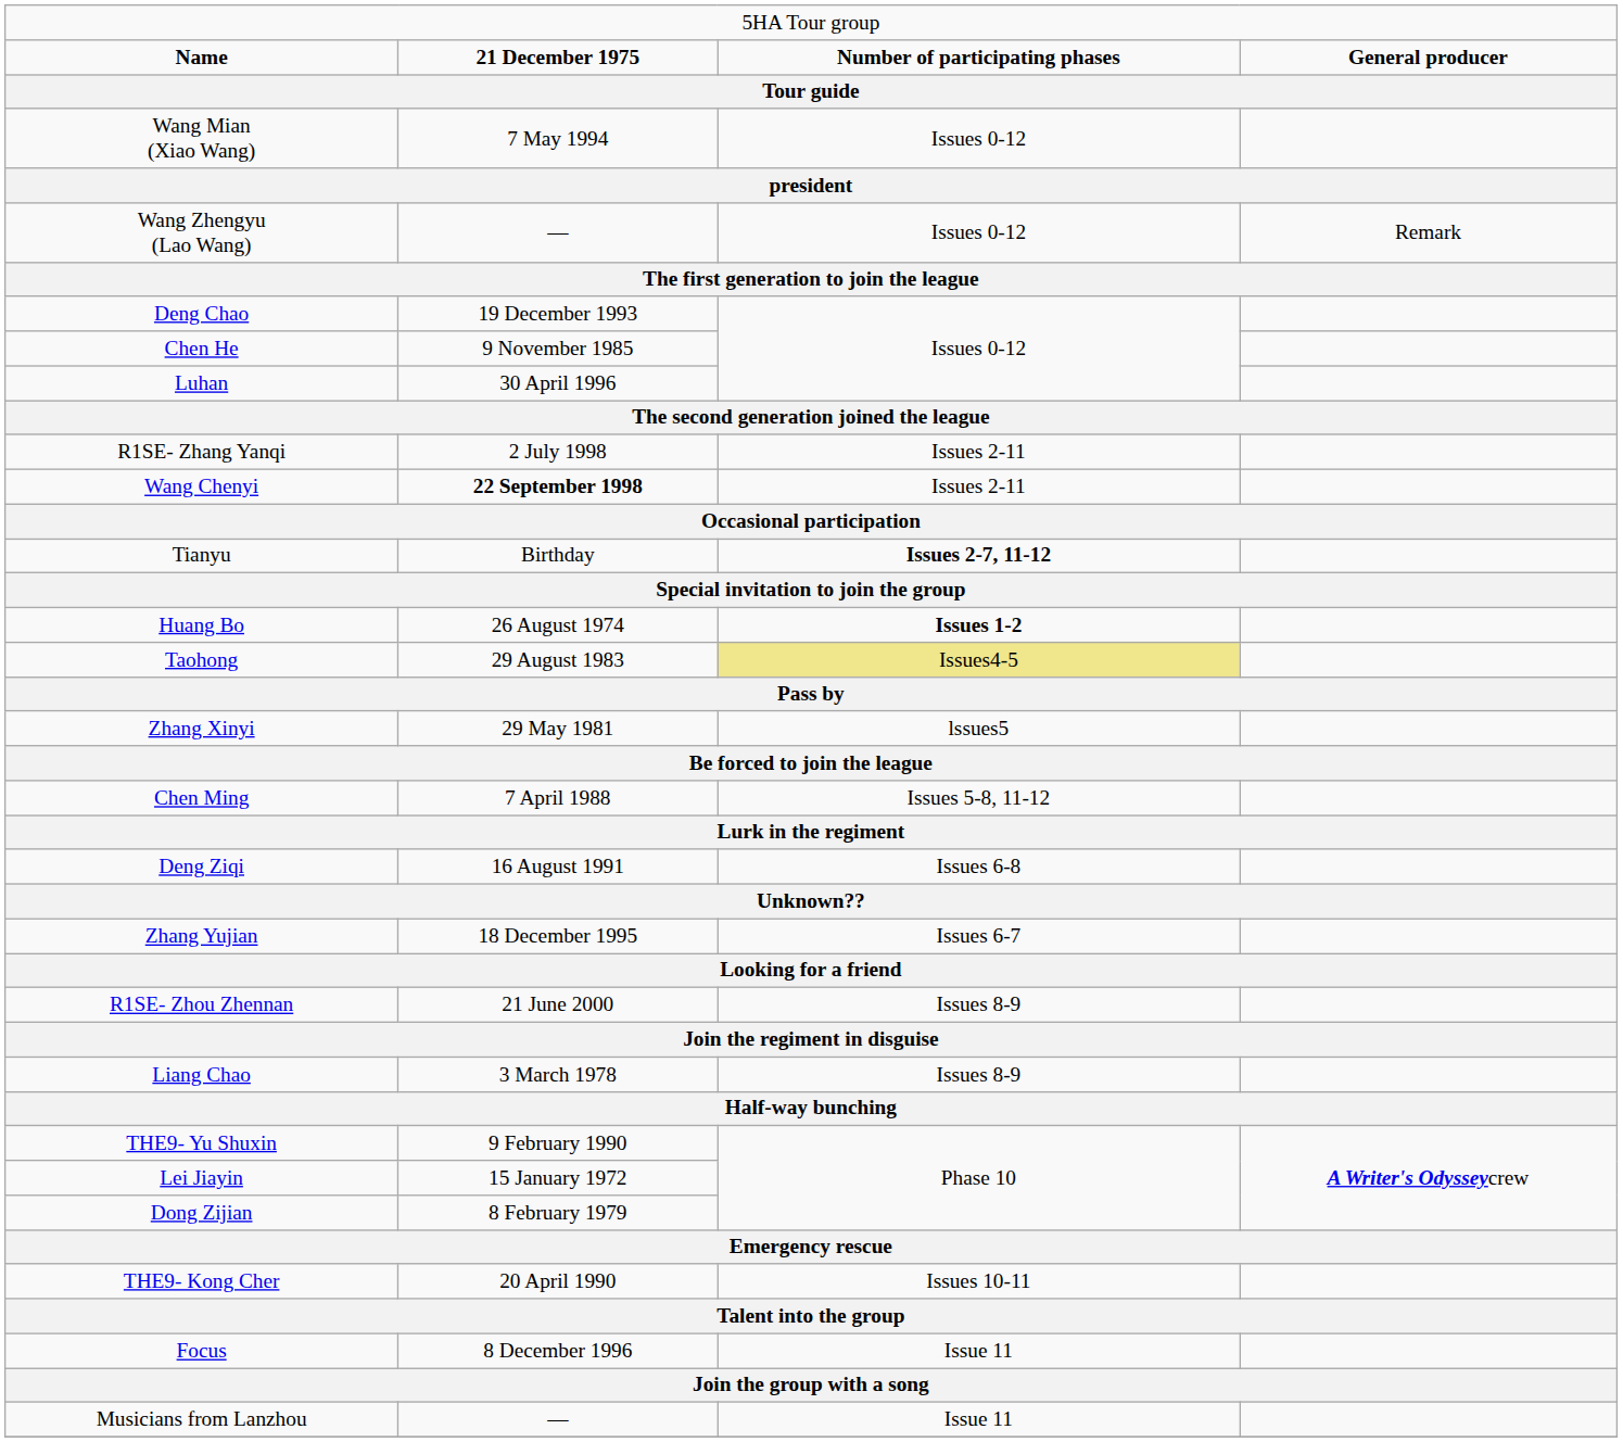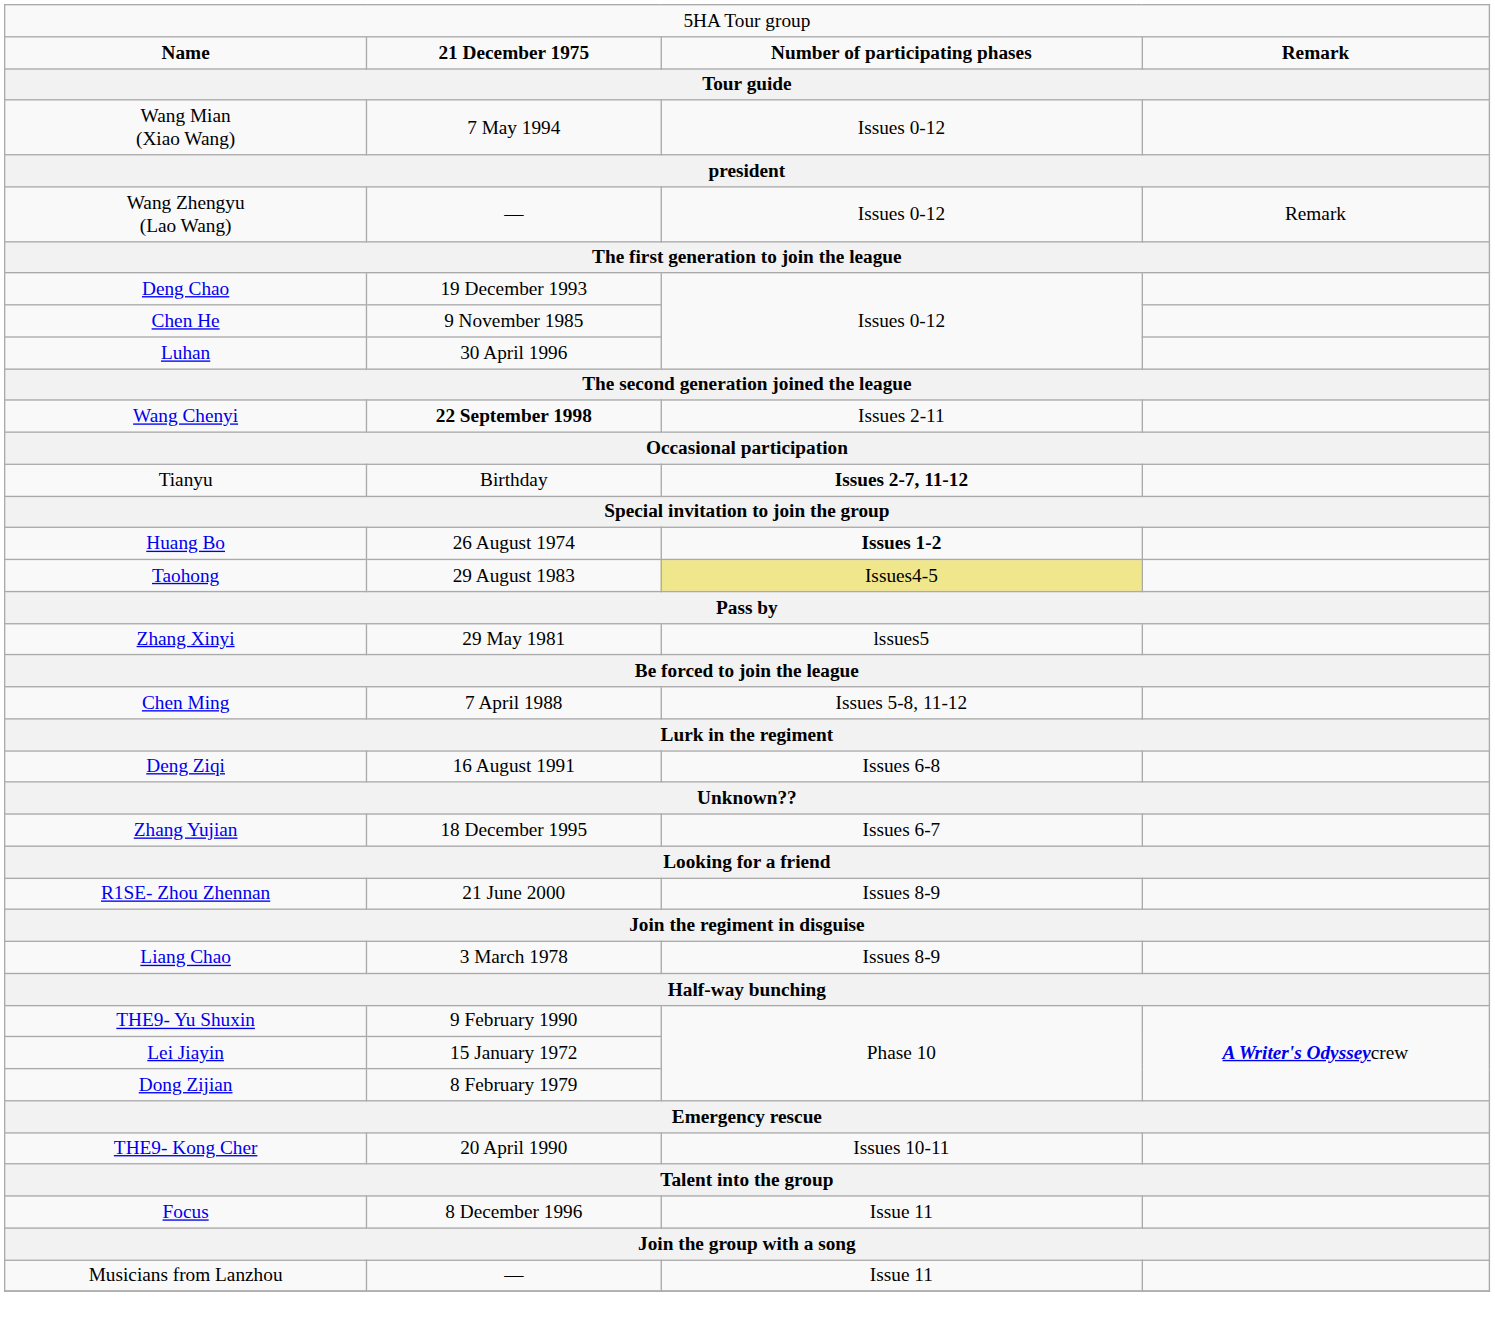Name | column 4: General producer -> Remark
- row: R1SE- Zhang Yanqi | 2 July 1998 | Issues 2-11
